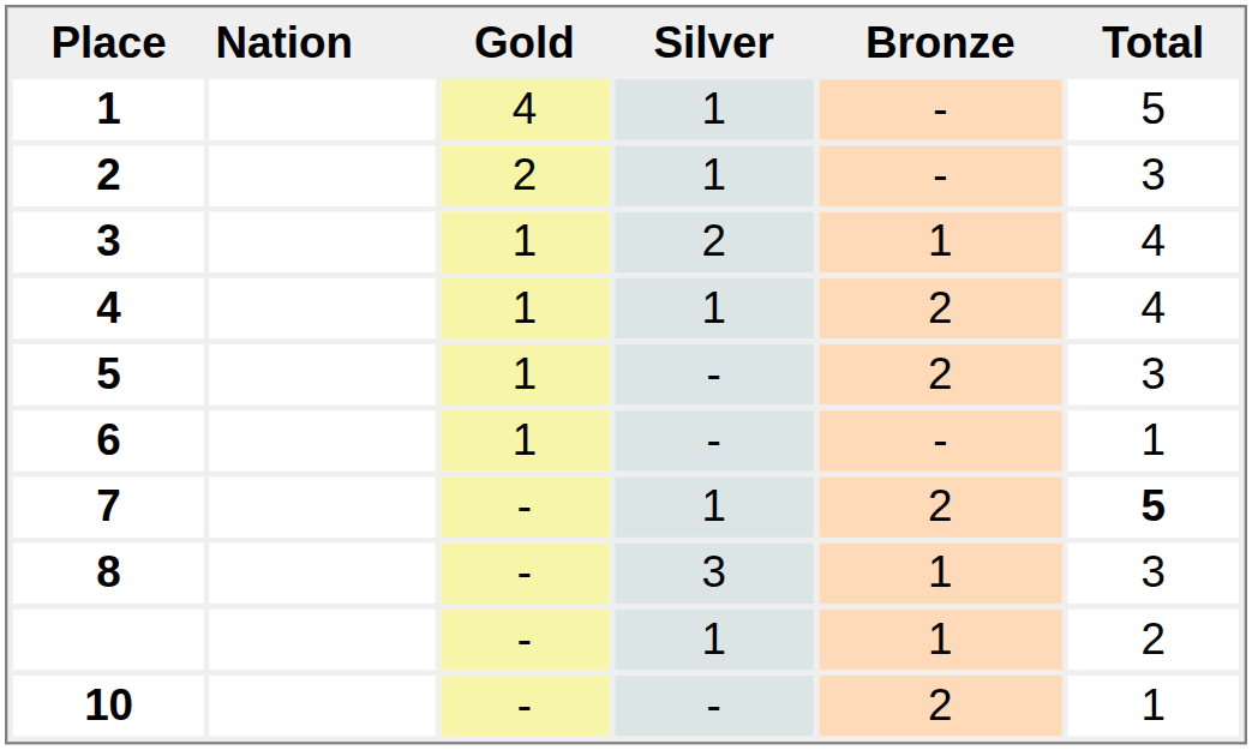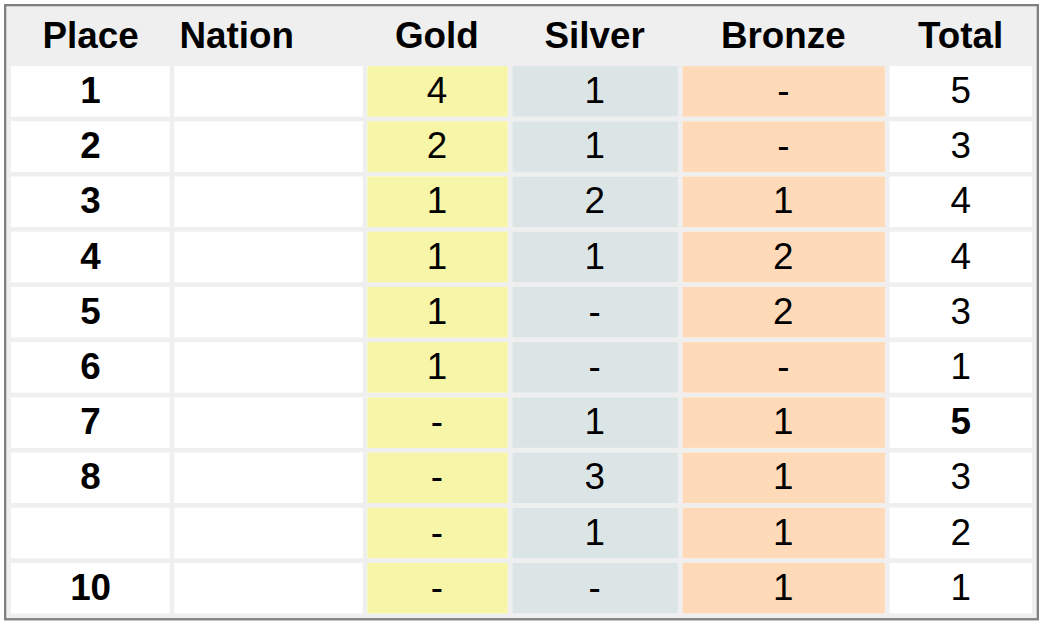7 | Bronze: 2 -> 1
10 | Bronze: 2 -> 1
